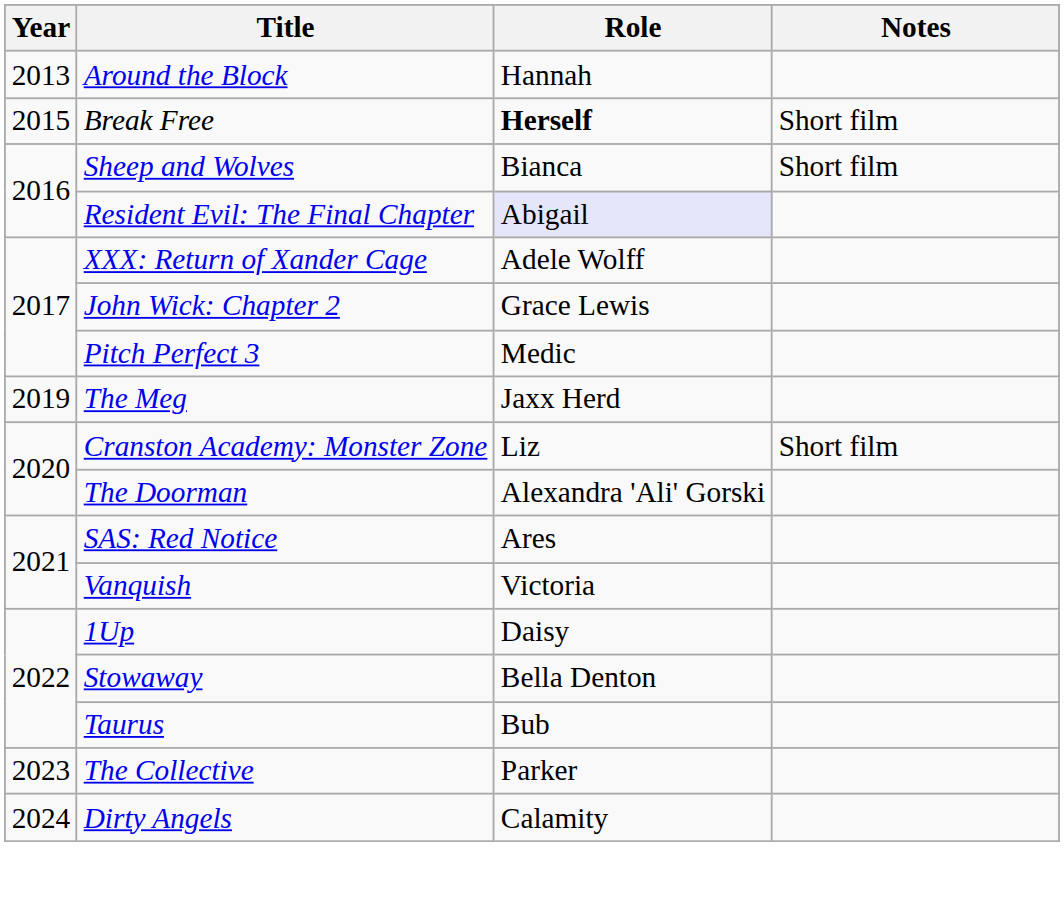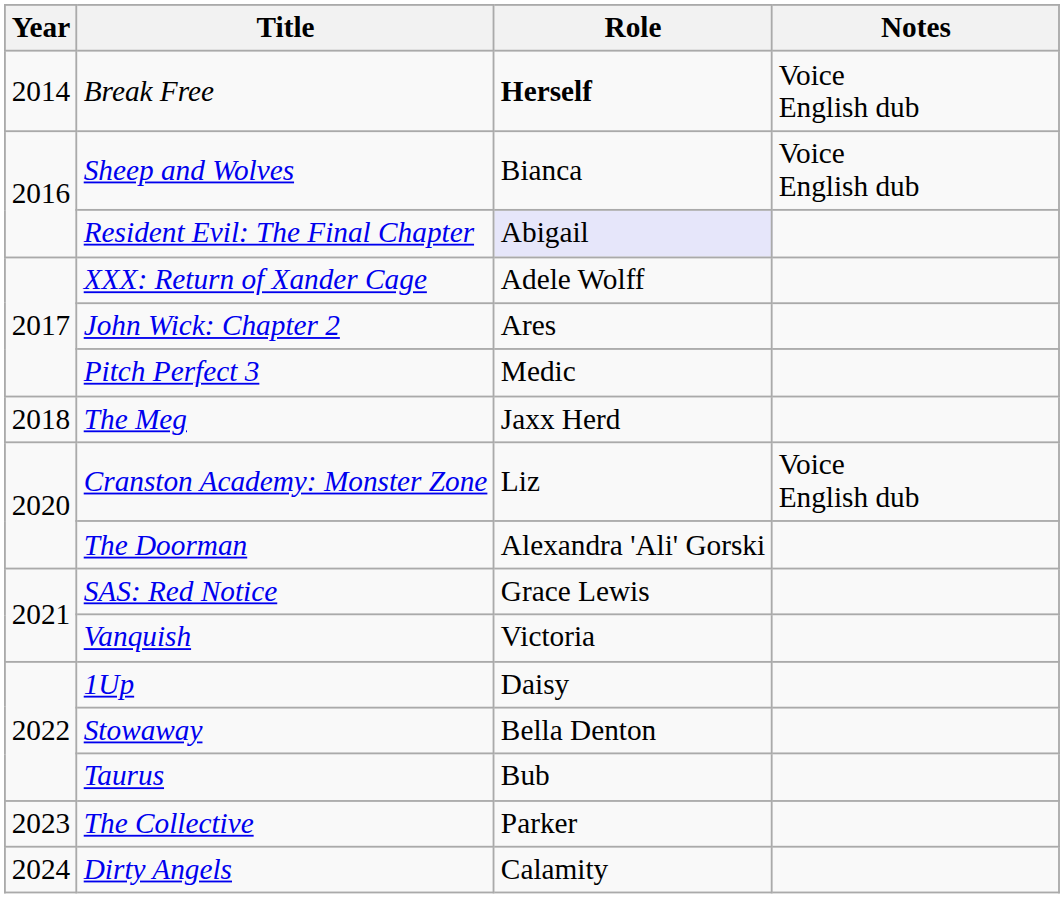- row: 2013 | Around the Block | Hannah
Break Free | Year: 2015 -> 2014
Break Free | Notes: Short film -> Voice English dub
Sheep and Wolves | Notes: Short film -> Voice English dub
John Wick: Chapter 2 | Role: Grace Lewis -> Ares
The Meg | Year: 2019 -> 2018
Cranston Academy: Monster Zone | Notes: Short film -> Voice English dub
SAS: Red Notice | Role: Ares -> Grace Lewis
